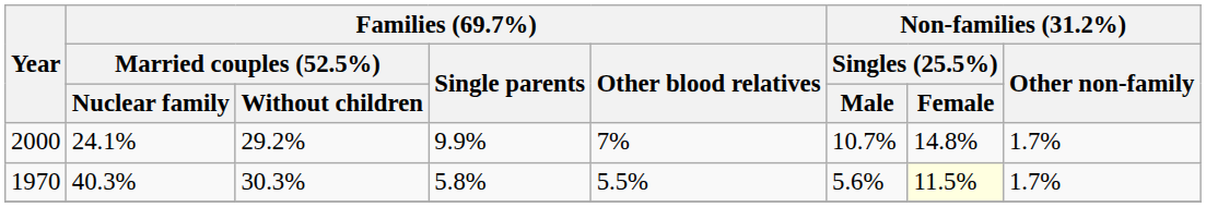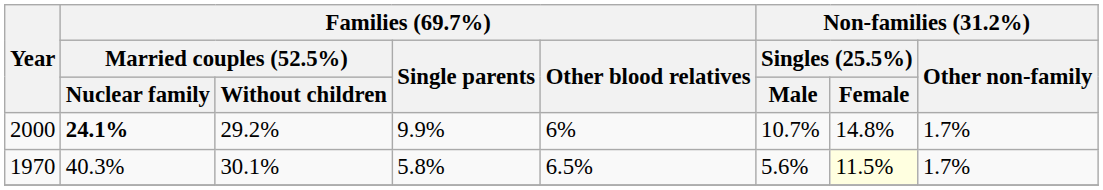2000 | Families (69.7%) / Married couples (52.5%) / Nuclear family: normal -> bold
2000 | Families (69.7%) / Other blood relatives: 7% -> 6%
1970 | column 3: 30.3% -> 30.1%
1970 | Families (69.7%) / Other blood relatives: 5.5% -> 6.5%
